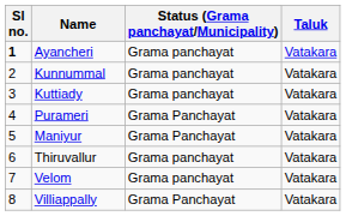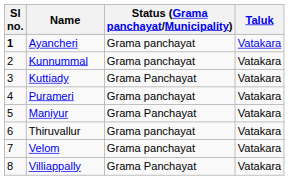Kuttiady | Status (Grama panchayat/Municipality): Grama panchayat -> Grama Panchayat
Purameri | Status (Grama panchayat/Municipality): Grama Panchayat -> Grama panchayat
